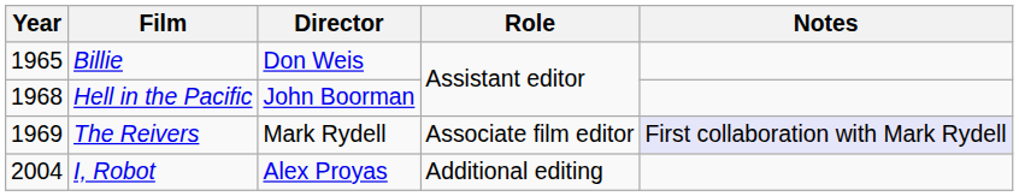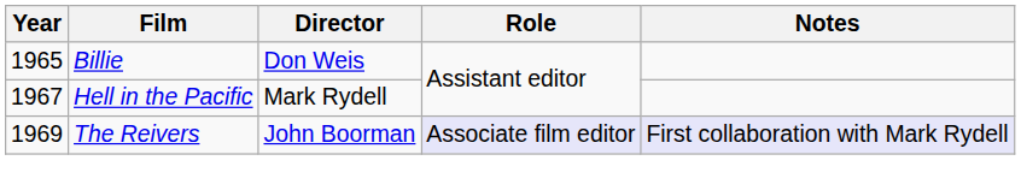Hell in the Pacific | Year: 1968 -> 1967
Hell in the Pacific | Director: John Boorman -> Mark Rydell
The Reivers | Director: Mark Rydell -> John Boorman
The Reivers | Role: no background -> lavender background
- row: 2004 | I, Robot | Alex Proyas | Additional editing
